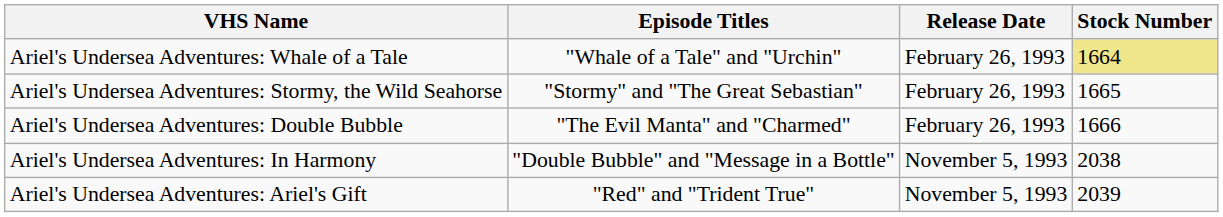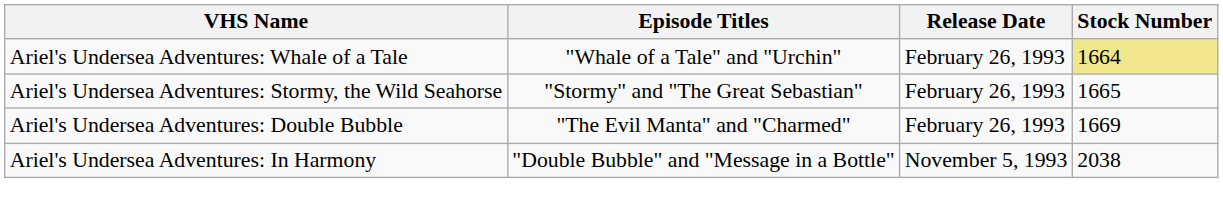Ariel's Undersea Adventures: Double Bubble | Stock Number: 1666 -> 1669
- row: Ariel's Undersea Adventures: Ariel's Gift | "Red" and "Trident True" | November 5, 1993 | 2039
